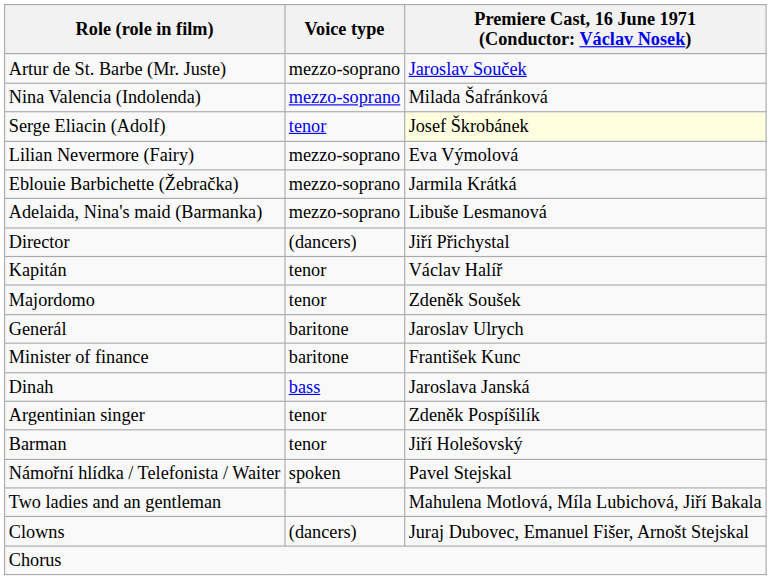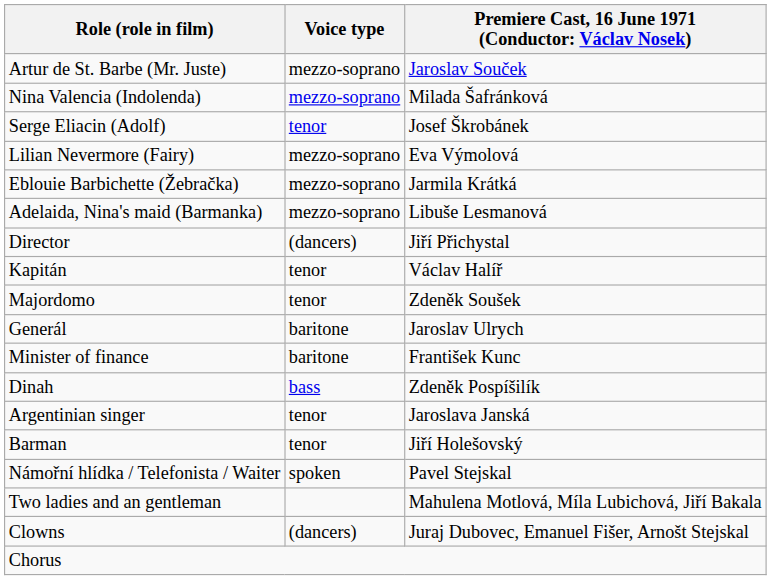Serge Eliacin (Adolf) | column 3: lightyellow background -> no background
Dinah | column 3: Jaroslava Janská -> Zdeněk Pospíšilík
Argentinian singer | column 3: Zdeněk Pospíšilík -> Jaroslava Janská
